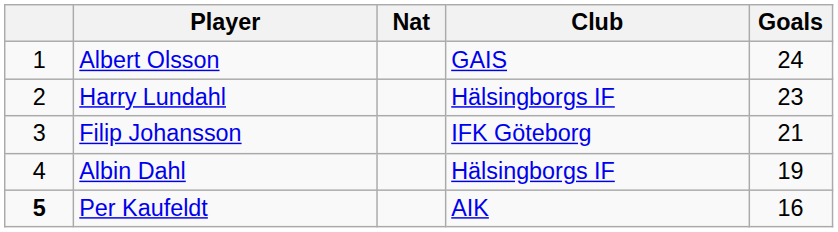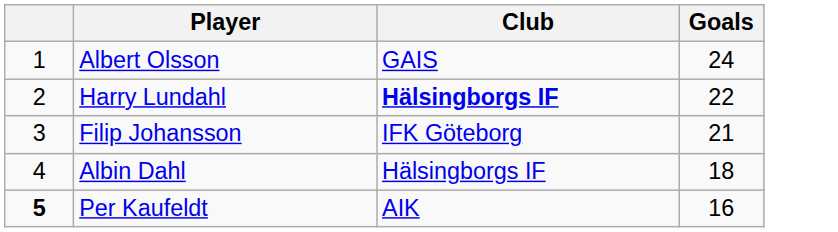- column: Nat
Harry Lundahl | Club: normal -> bold
Harry Lundahl | Goals: 23 -> 22
Albin Dahl | Goals: 19 -> 18
